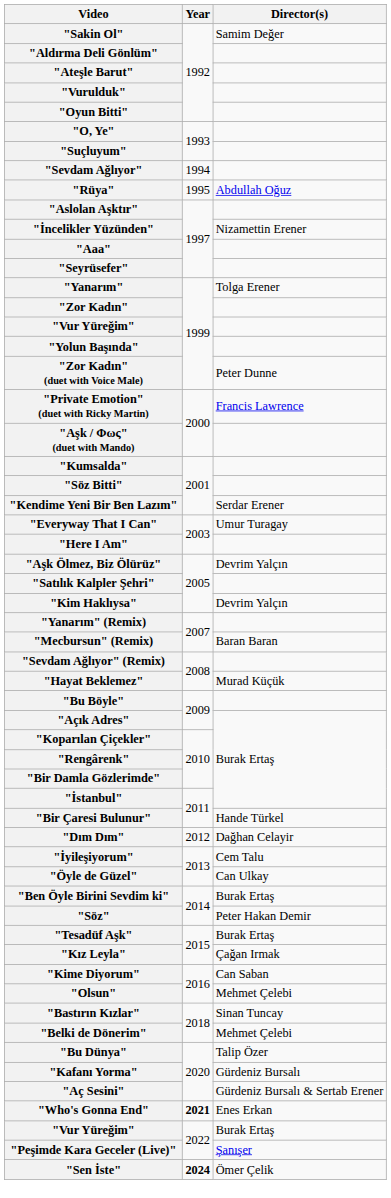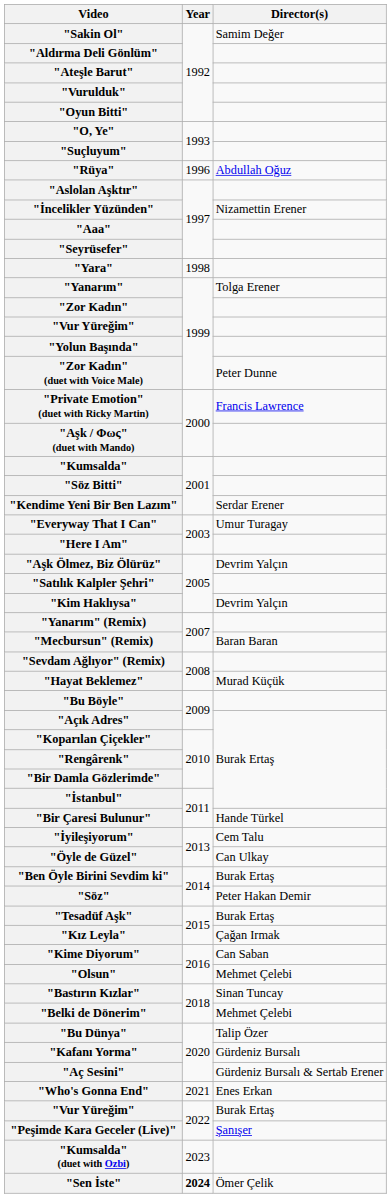- row: "Sevdam Ağlıyor" | 1994
"Rüya" | Year: 1995 -> 1996
+ row: "Yara" | 1998
- row: "Dım Dım" | 2012 | Dağhan Celayir
"Who's Gonna End" | Year: bold -> normal
+ row: "Kumsalda" (duet with Ozbi) | 2023
